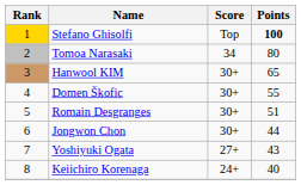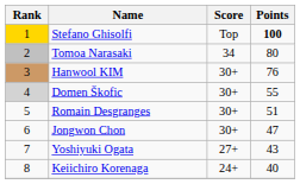Hanwool KIM | Points: 65 -> 76
Domen Škofic | Rank: no background -> lightgrey background
Jongwon Chon | Points: 44 -> 47
